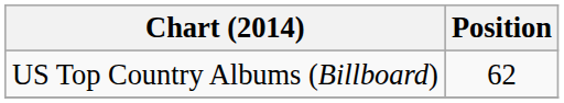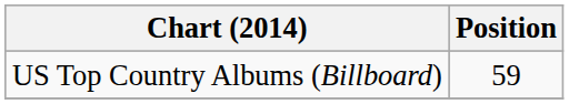US Top Country Albums (Billboard) | Position: 62 -> 59
